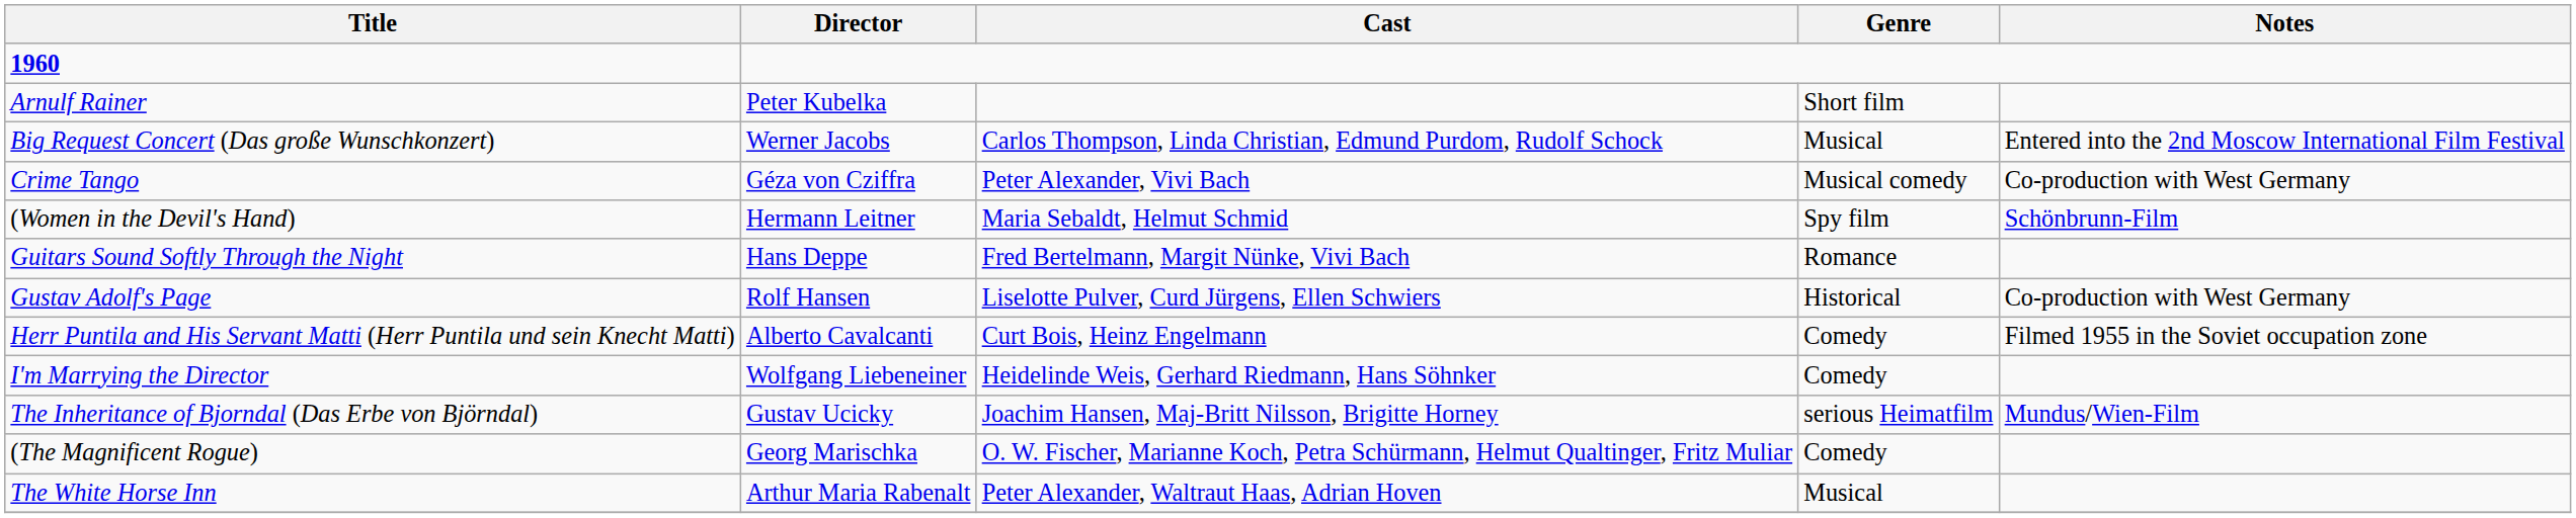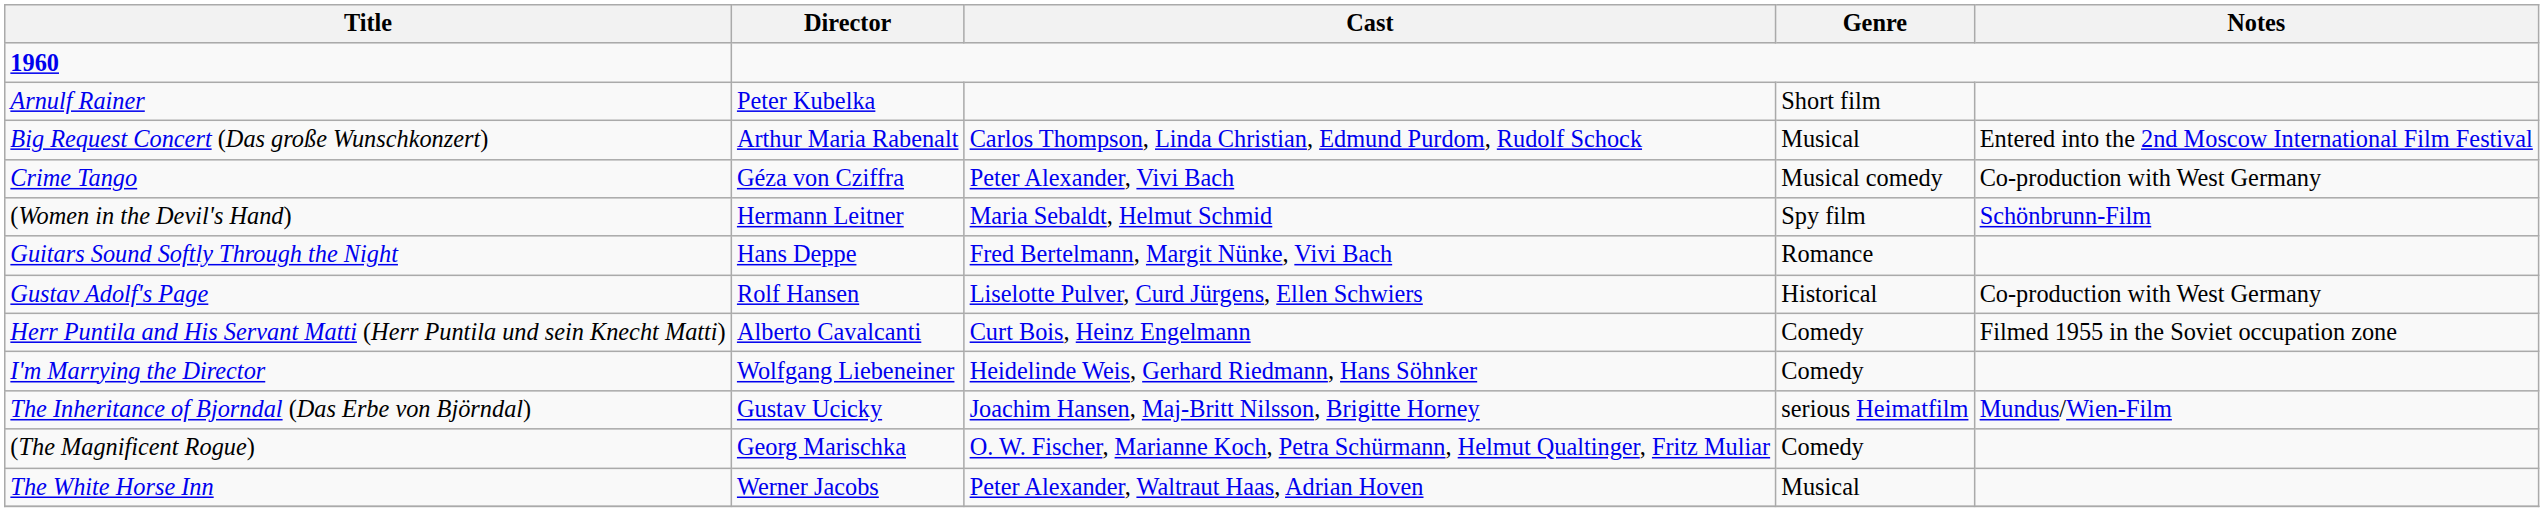Big Request Concert (Das große Wunschkonzert) | Director: Werner Jacobs -> Arthur Maria Rabenalt
The White Horse Inn | Director: Arthur Maria Rabenalt -> Werner Jacobs
